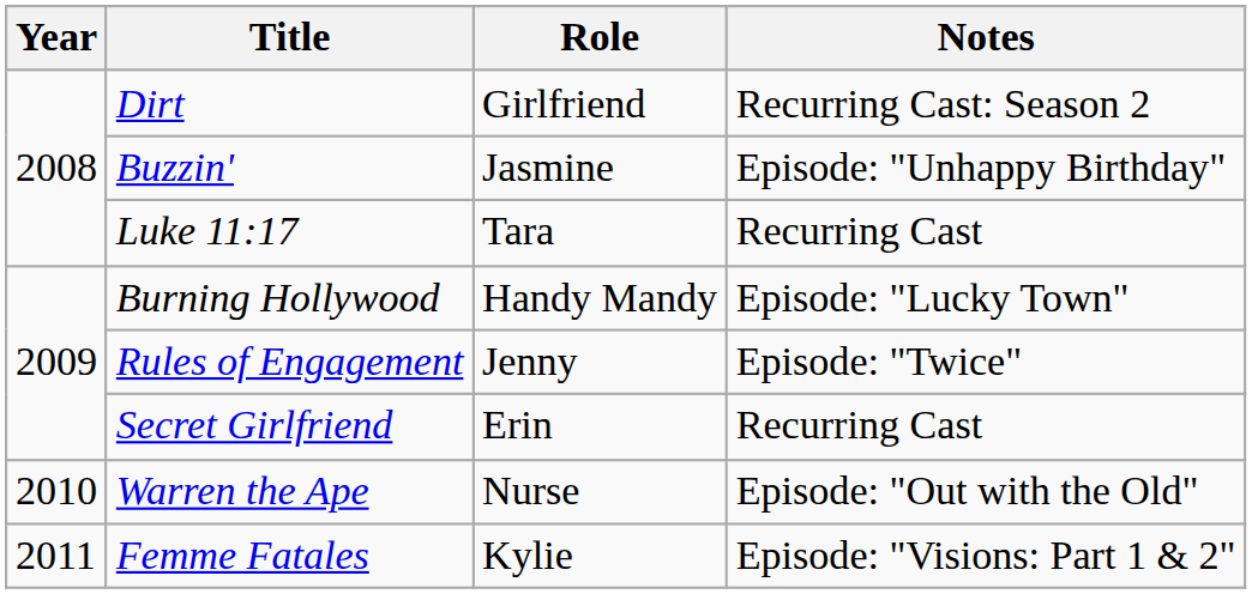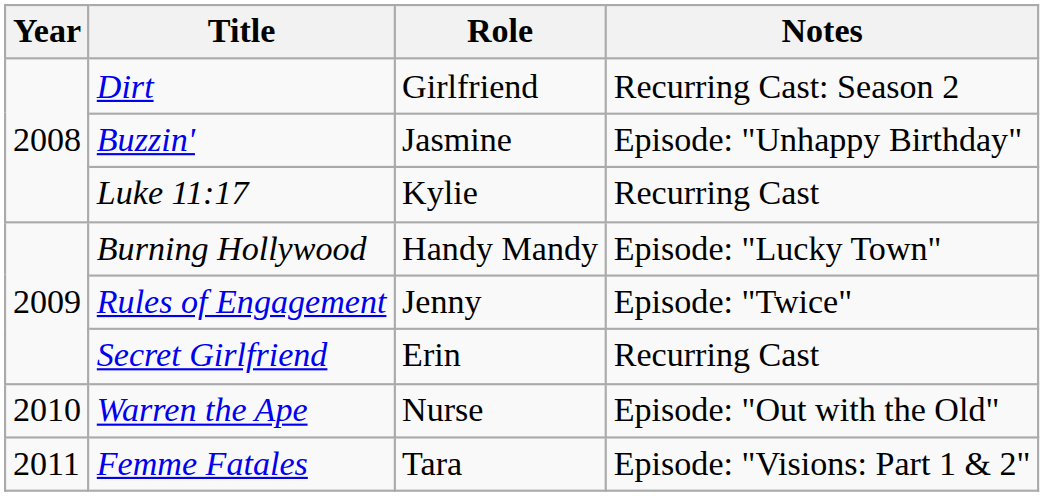Luke 11:17 | Role: Tara -> Kylie
Femme Fatales | Role: Kylie -> Tara
